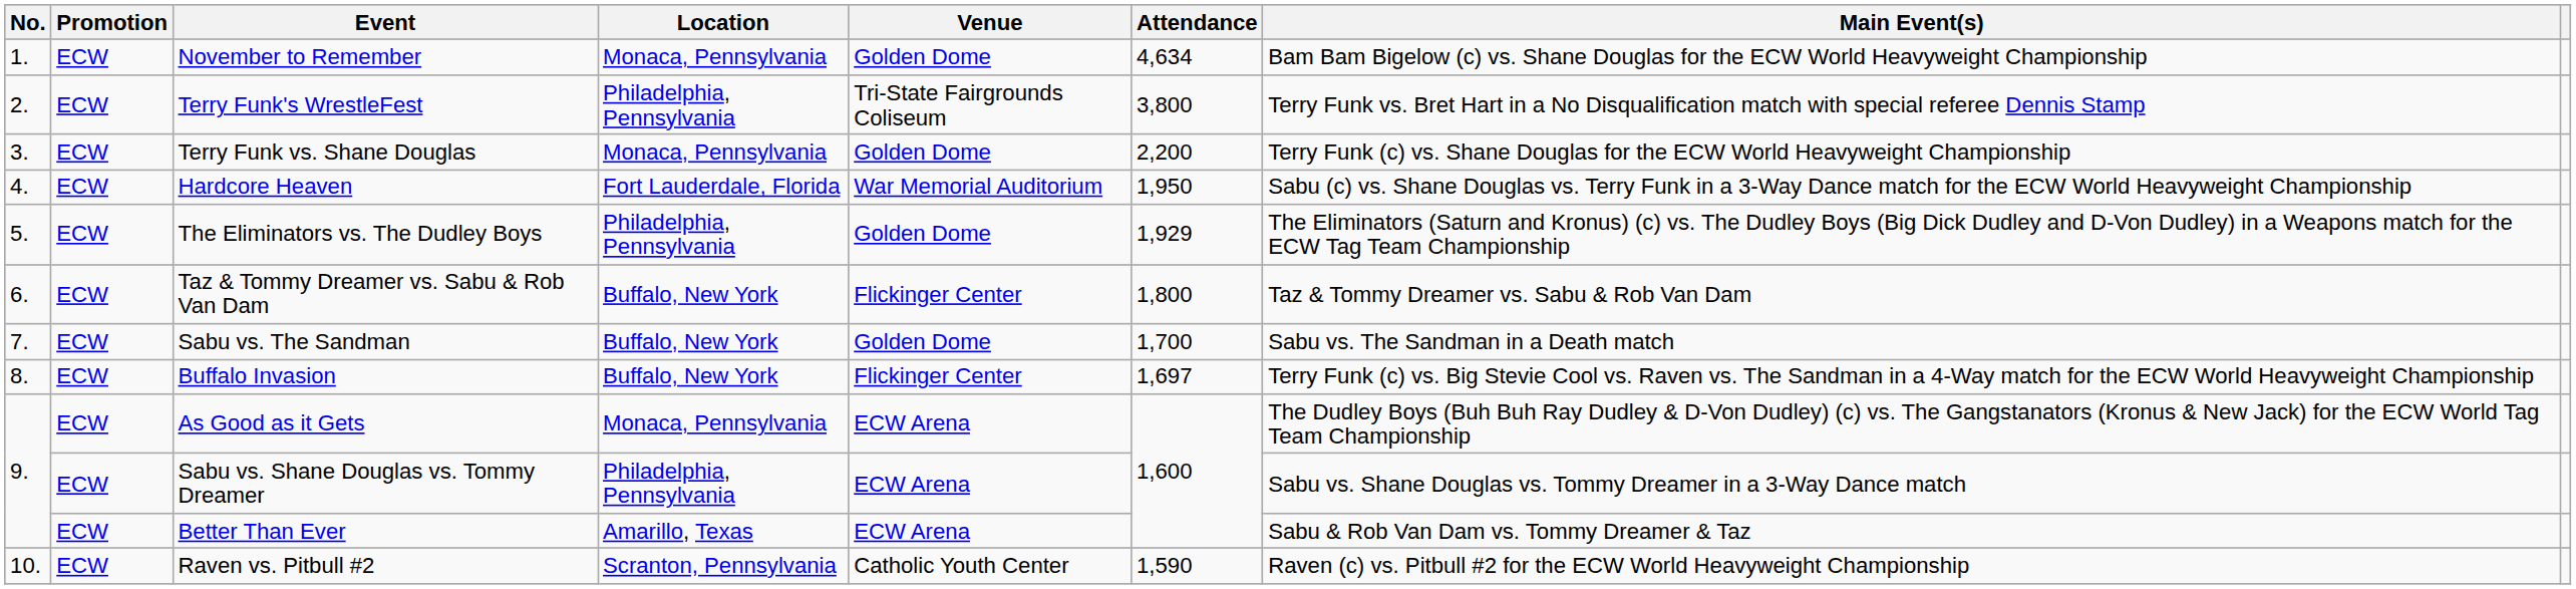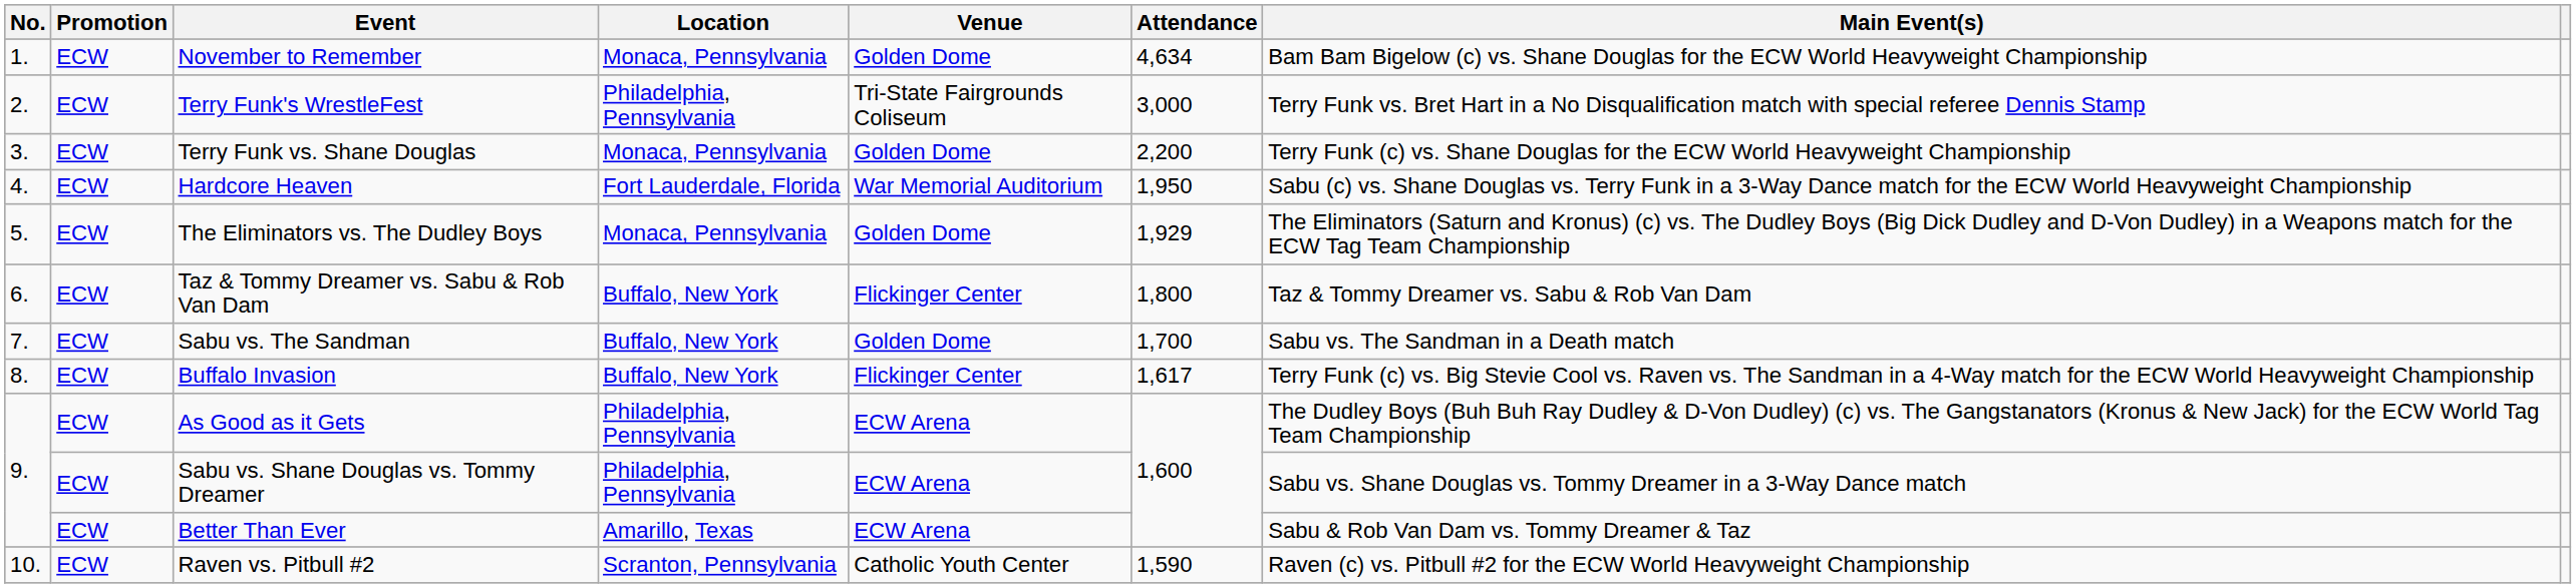Terry Funk's WrestleFest | Attendance: 3,800 -> 3,000
The Eliminators vs. The Dudley Boys | Location: Philadelphia, Pennsylvania -> Monaca, Pennsylvania
Buffalo Invasion | Attendance: 1,697 -> 1,617
As Good as it Gets | Location: Monaca, Pennsylvania -> Philadelphia, Pennsylvania
